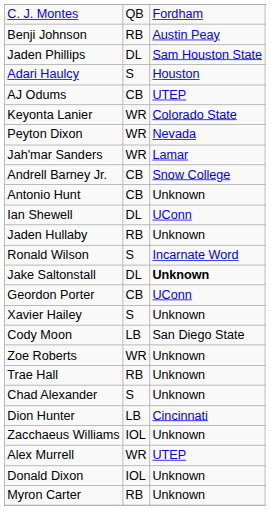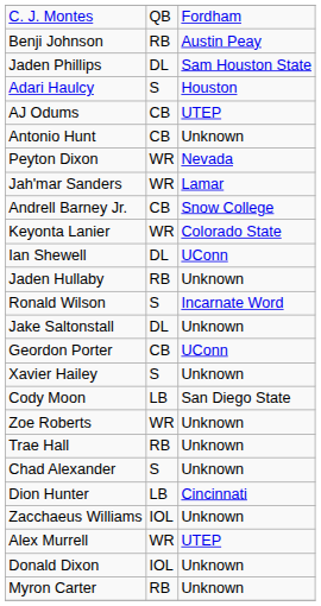rows swapped: Keyonta Lanier <-> Antonio Hunt
Jake Saltonstall | column 3: bold -> normal
